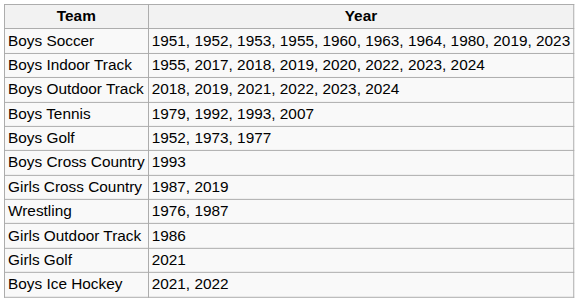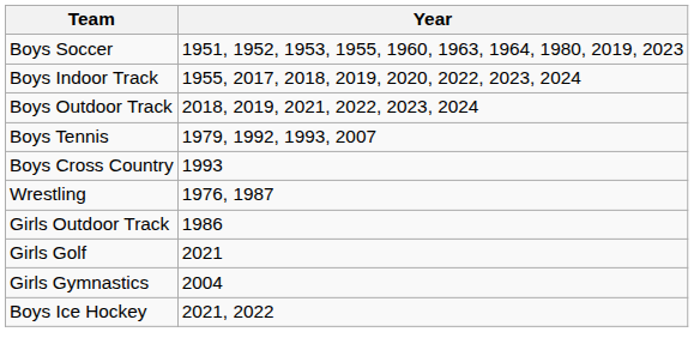- row: Boys Golf | 1952, 1973, 1977
- row: Girls Cross Country | 1987, 2019
+ row: Girls Gymnastics | 2004
